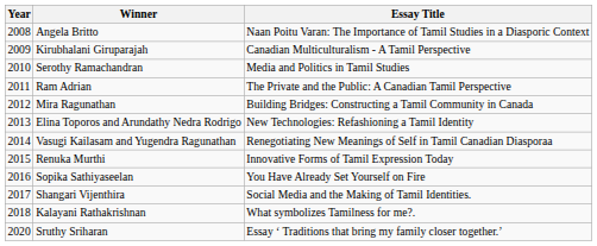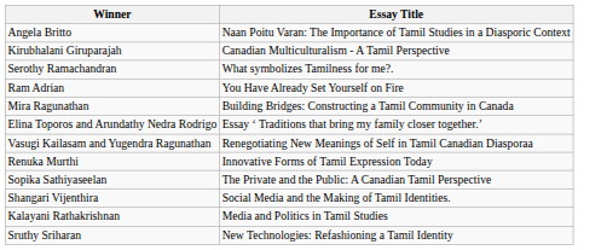- column: Year | 2008 | 2009 | 2010 | 2011 | 2012 | 2013 | 2014 | 2015 | 2016 | 2017 | 2018 | 2020
Serothy Ramachandran | Essay Title: Media and Politics in Tamil Studies -> What symbolizes Tamilness for me?.
Ram Adrian | Essay Title: The Private and the Public: A Canadian Tamil Perspective -> You Have Already Set Yourself on Fire
Elina Toporos and Arundathy Nedra Rodrigo | Essay Title: New Technologies: Refashioning a Tamil Identity -> Essay ‘ Traditions that bring my family closer together.’
Sopika Sathiyaseelan | Essay Title: You Have Already Set Yourself on Fire -> The Private and the Public: A Canadian Tamil Perspective
Kalayani Rathakrishnan | Essay Title: What symbolizes Tamilness for me?. -> Media and Politics in Tamil Studies
Sruthy Sriharan | Essay Title: Essay ‘ Traditions that bring my family closer together.’ -> New Technologies: Refashioning a Tamil Identity
